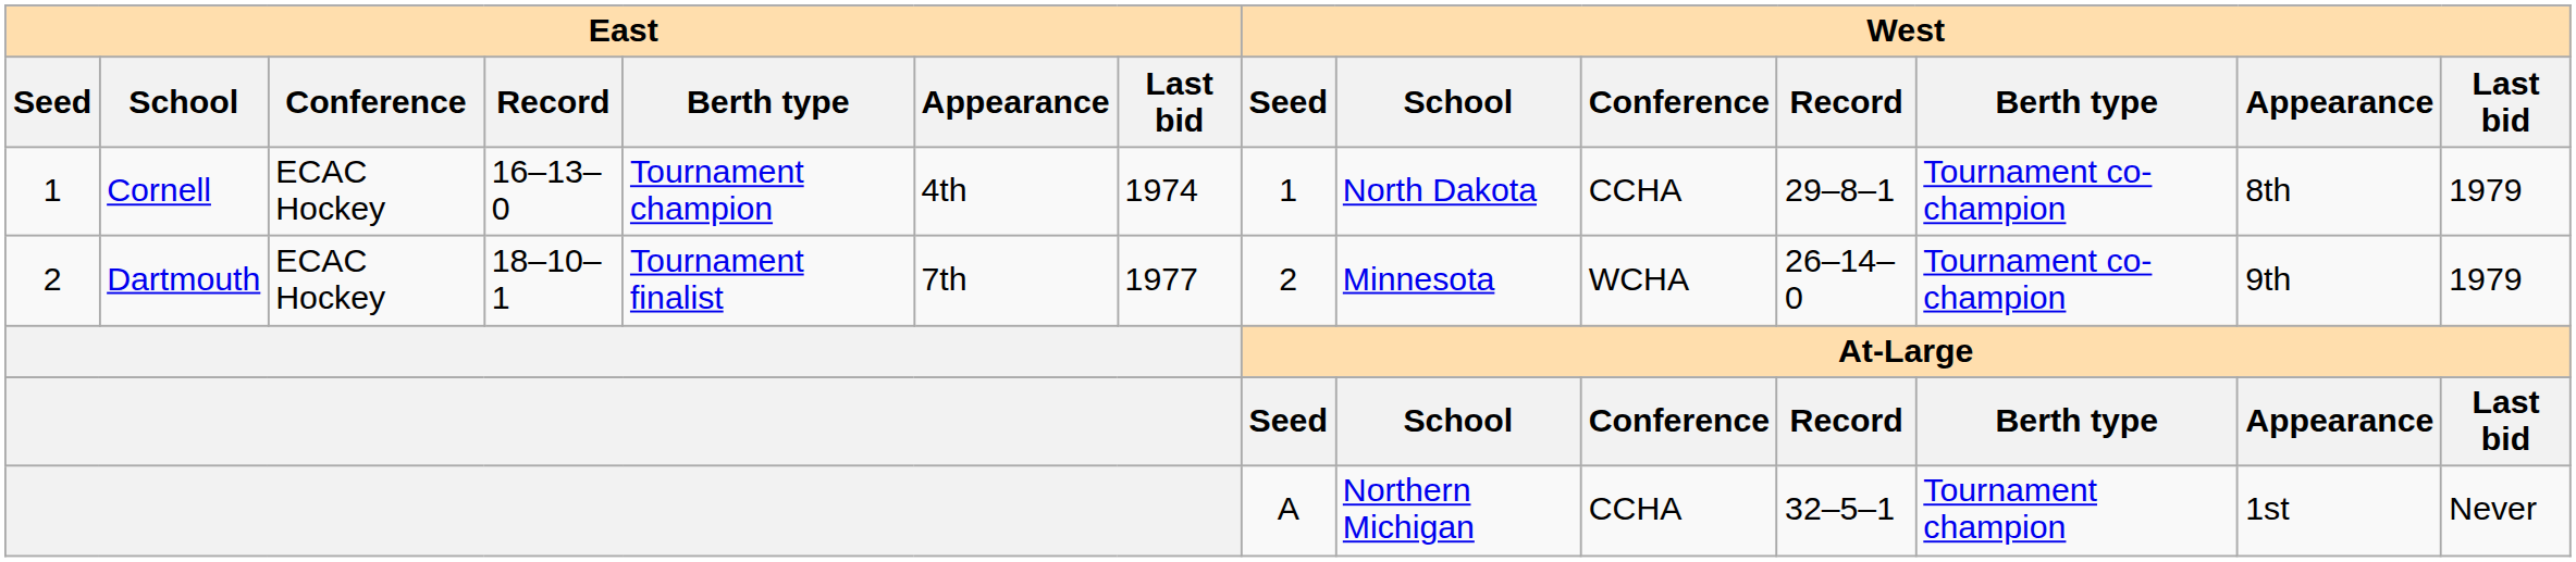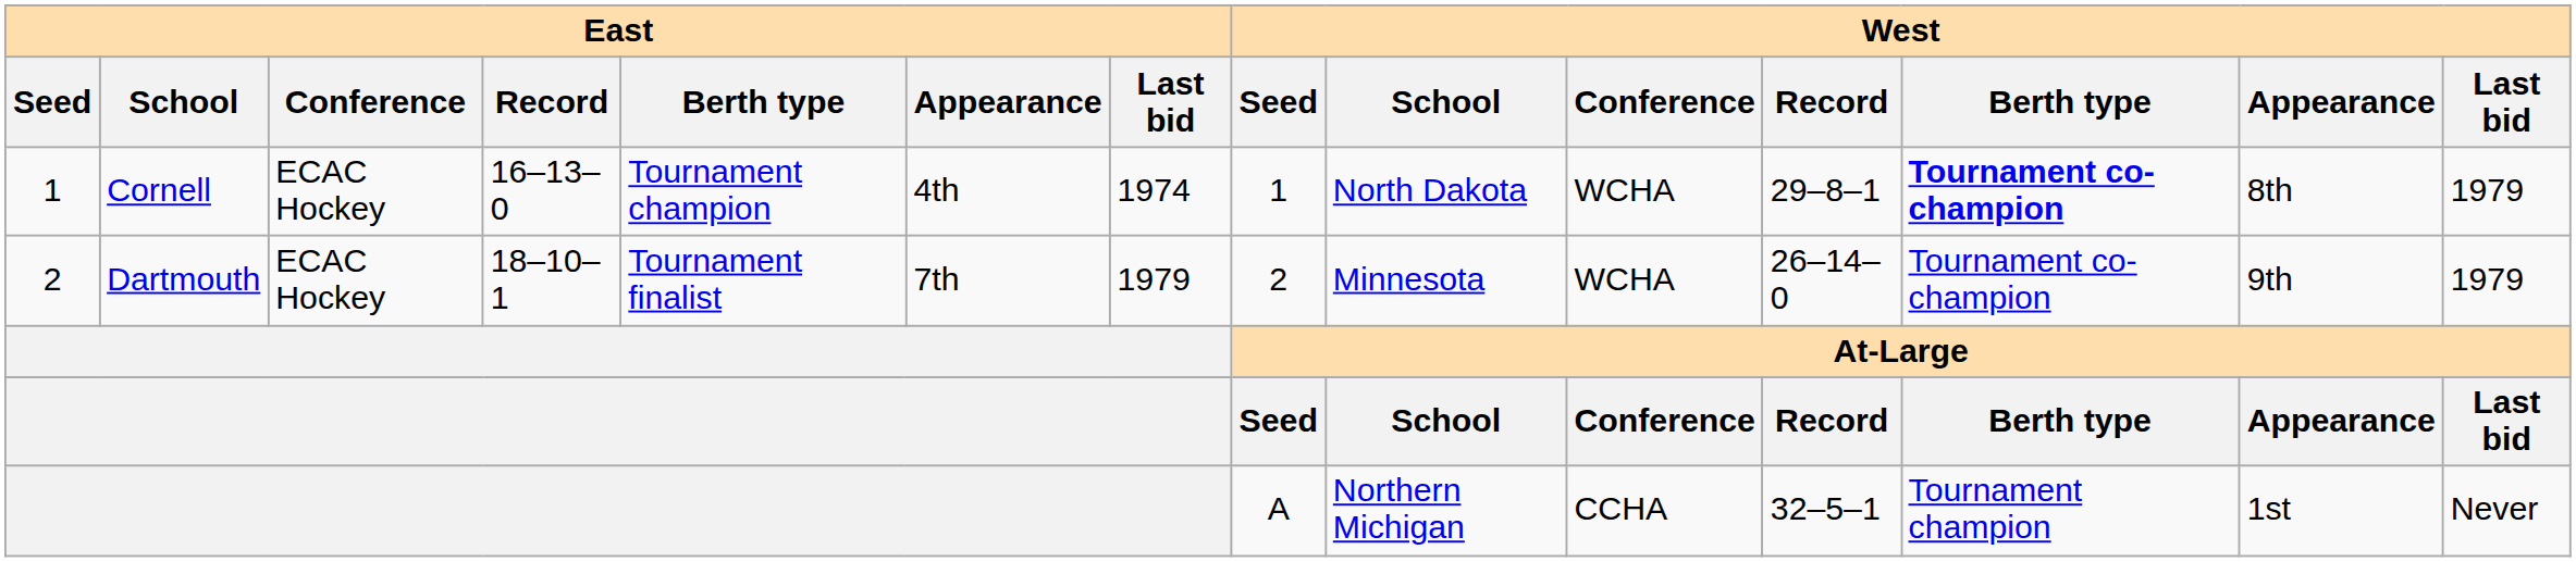Cornell | West / Conference: CCHA -> WCHA
Cornell | West / Berth type: normal -> bold
Dartmouth | East / Last bid: 1977 -> 1979
